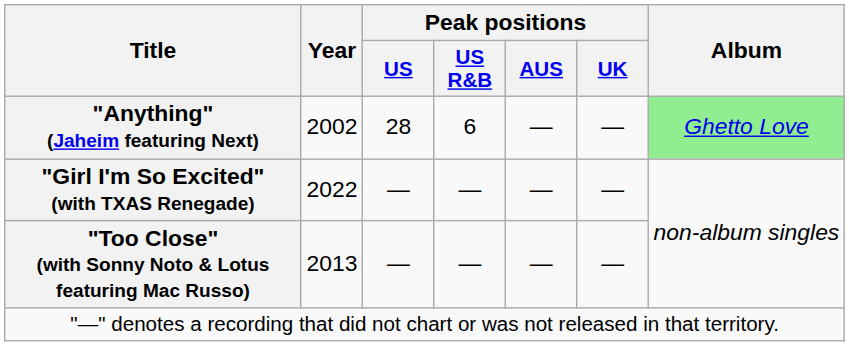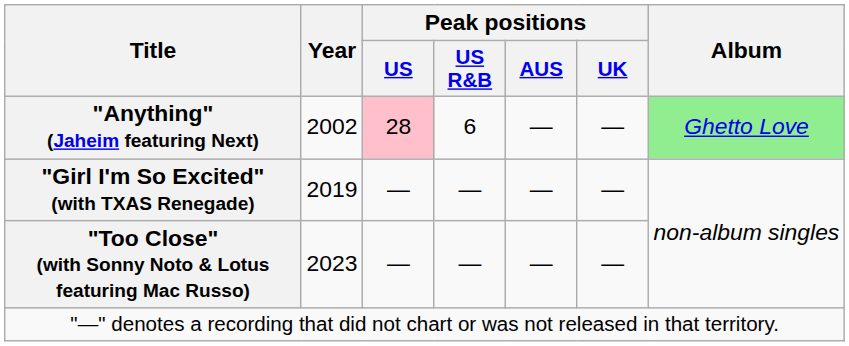"Anything" (Jaheim featuring Next) | Peak positions / US: no background -> pink background
"Girl I'm So Excited" (with TXAS Renegade) | Year: 2022 -> 2019
"Too Close" (with Sonny Noto & Lotus featuring Mac Russo) | Year: 2013 -> 2023
